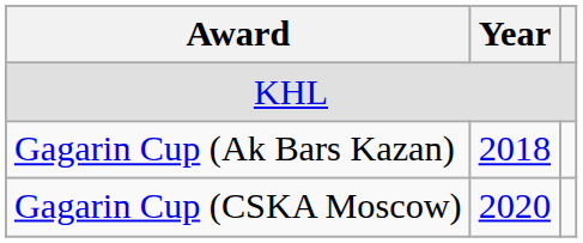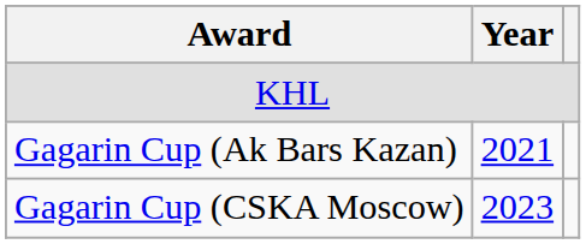Gagarin Cup (Ak Bars Kazan) | Year: 2018 -> 2021
Gagarin Cup (CSKA Moscow) | Year: 2020 -> 2023
